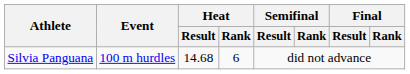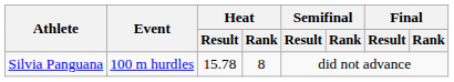Silvia Panguana | Heat / Result: 14.68 -> 15.78
Silvia Panguana | Heat / Rank: 6 -> 8
